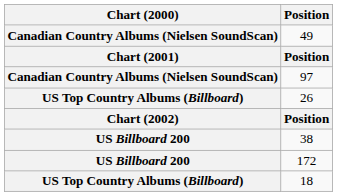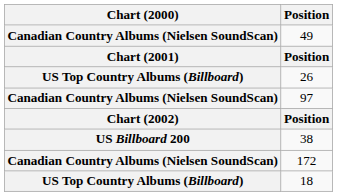rows swapped: 97 <-> 26
172 | Chart (2000): US Billboard 200 -> Canadian Country Albums (Nielsen SoundScan)
